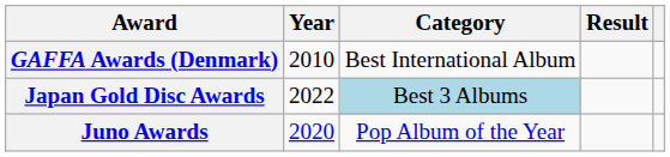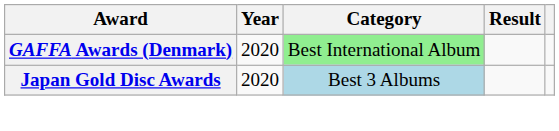GAFFA Awards (Denmark) | Year: 2010 -> 2020
GAFFA Awards (Denmark) | Category: no background -> lightgreen background
Japan Gold Disc Awards | Year: 2022 -> 2020
- row: Juno Awards | 2020 | Pop Album of the Year
